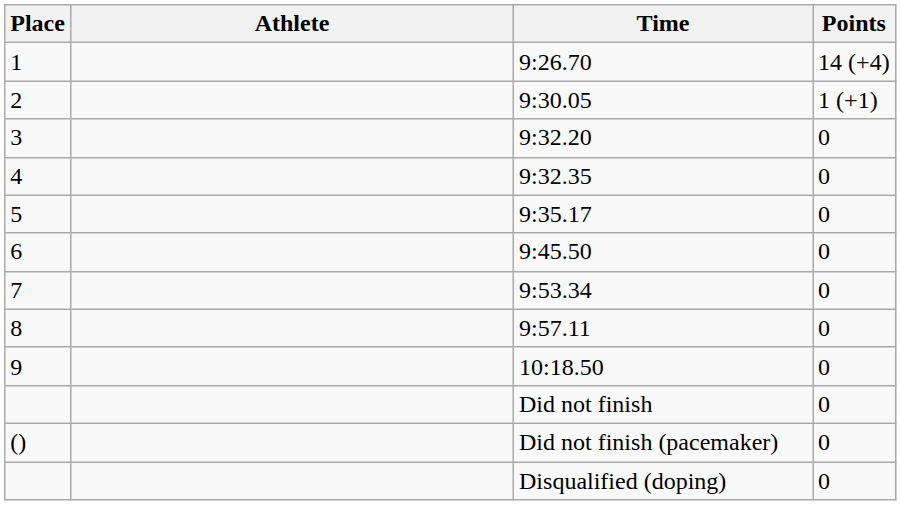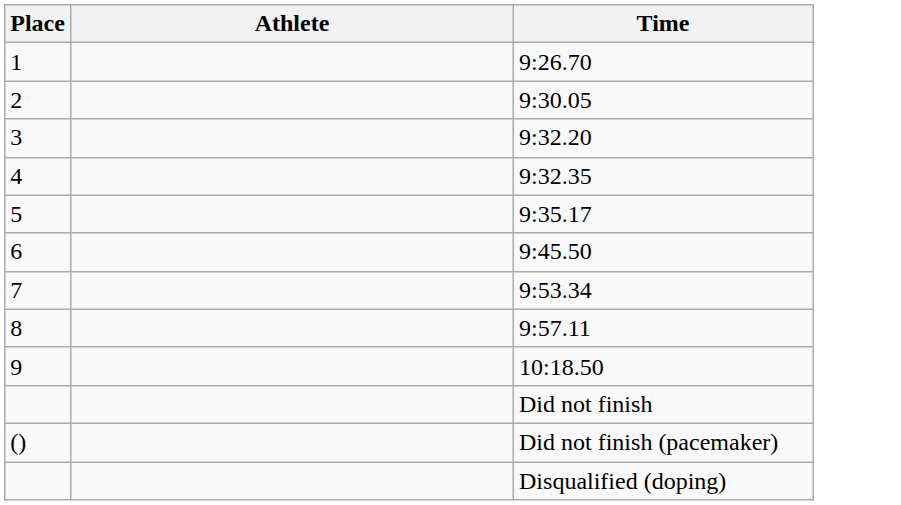- column: Points | 14 (+4) | 1 (+1) | 0 | 0 | 0 | 0 | 0 | 0 | 0 | 0 | 0 | 0
